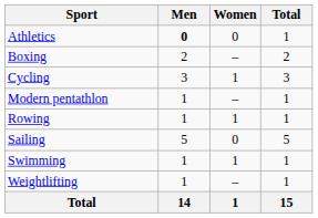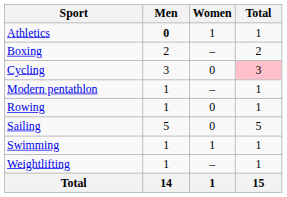Athletics | Women: 0 -> 1
Cycling | Women: 1 -> 0
Cycling | Total: no background -> pink background
Rowing | Women: 1 -> 0
